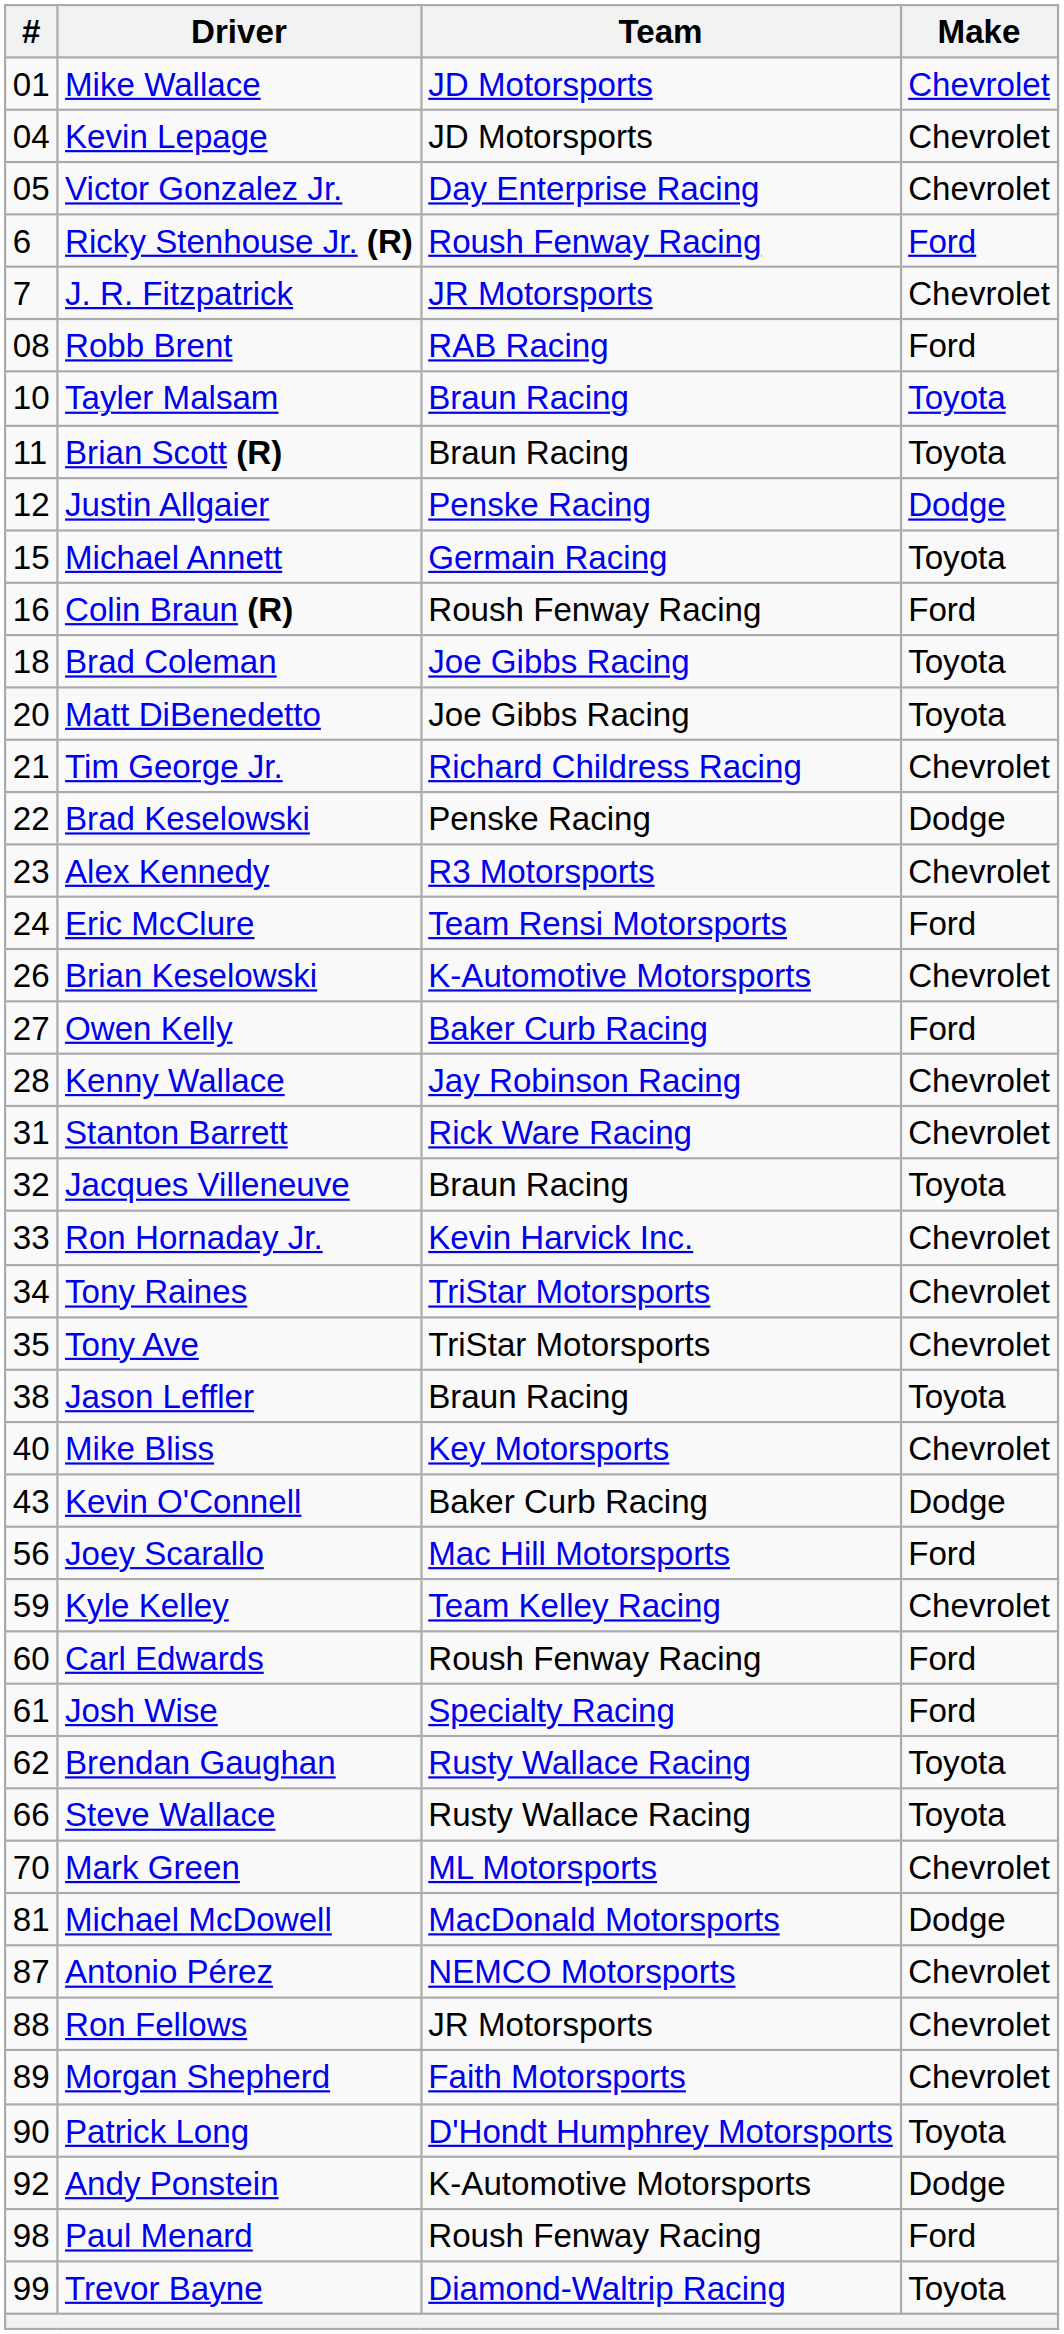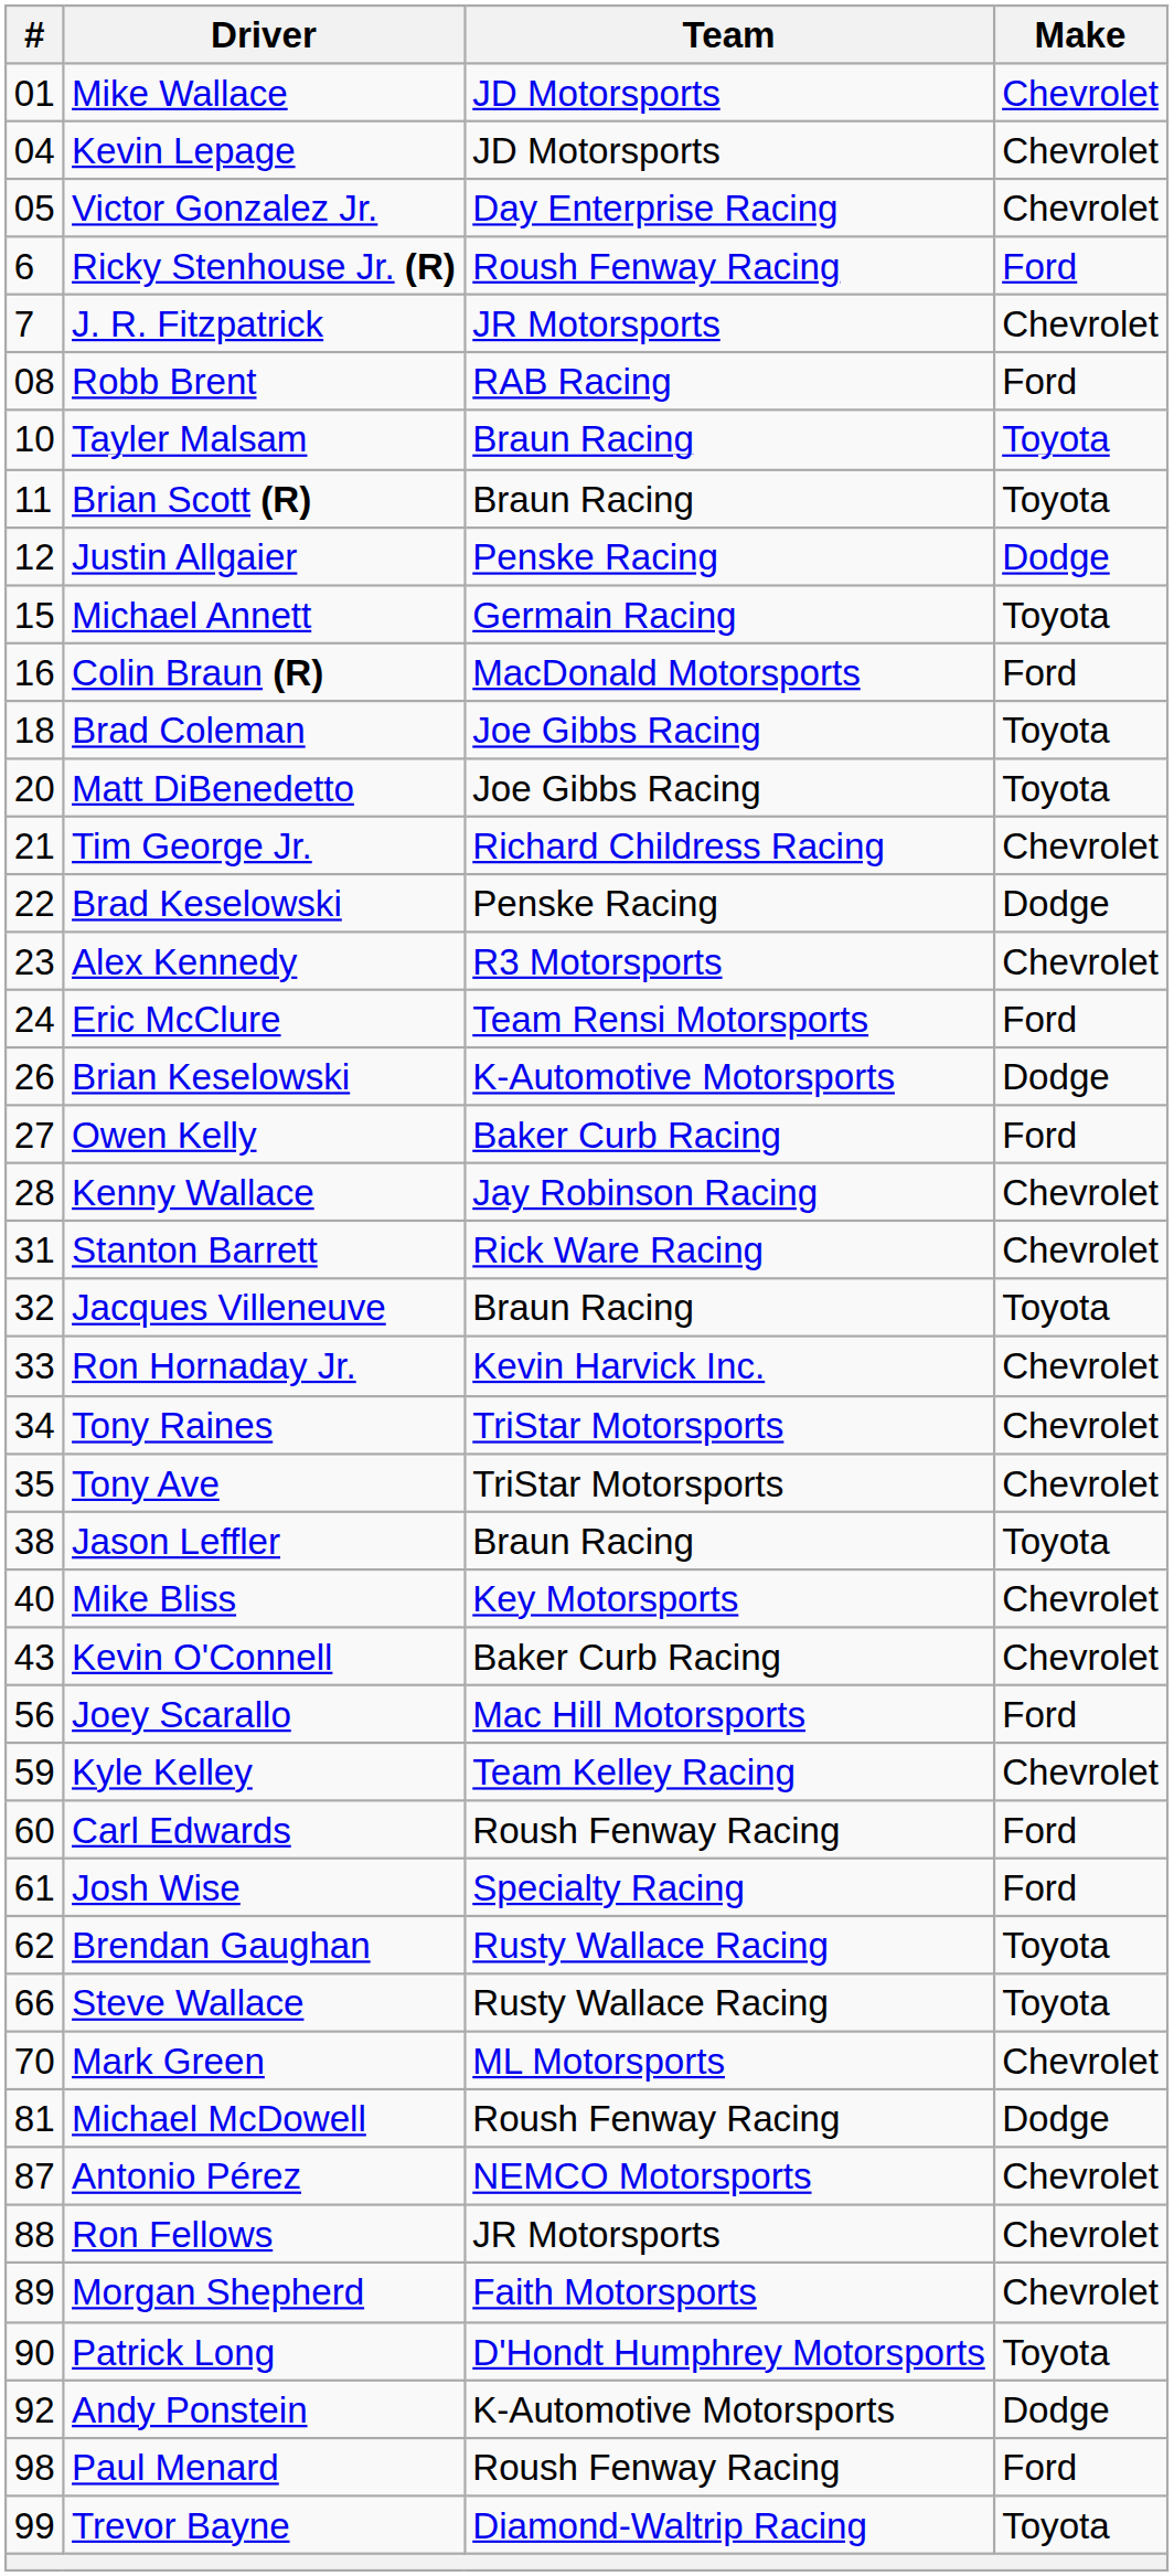Colin Braun (R) | Team: Roush Fenway Racing -> MacDonald Motorsports
Brian Keselowski | Make: Chevrolet -> Dodge
Kevin O'Connell | Make: Dodge -> Chevrolet
Michael McDowell | Team: MacDonald Motorsports -> Roush Fenway Racing
